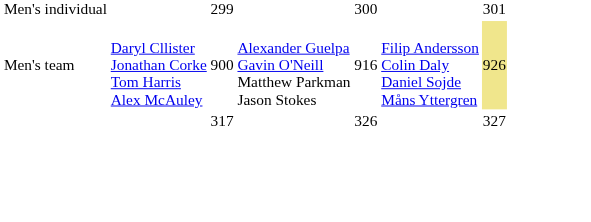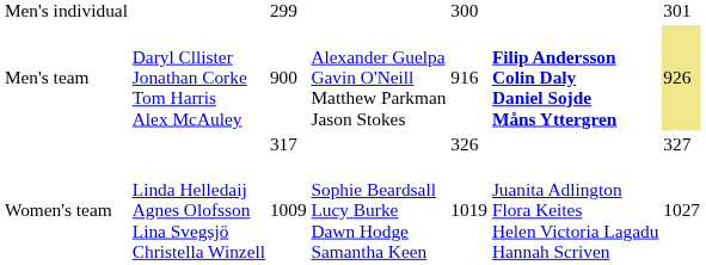Men's team | column 6: normal -> bold
+ row: Women's team | Linda Helledaij Agnes Olofsson Lina Svegsjö Christella Winzell | 1009 | Sophie Beardsall Lucy Burke Dawn Hodge Samantha Keen | 1019 | Juanita Adlington Flora Keites Helen Victoria Lagadu Hannah Scriven | 1027
